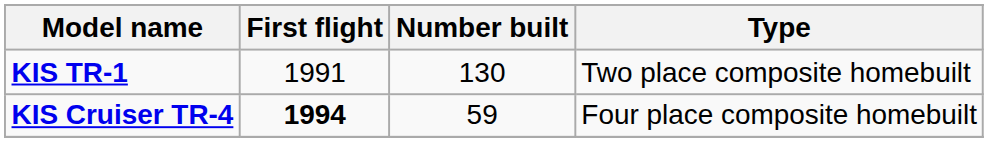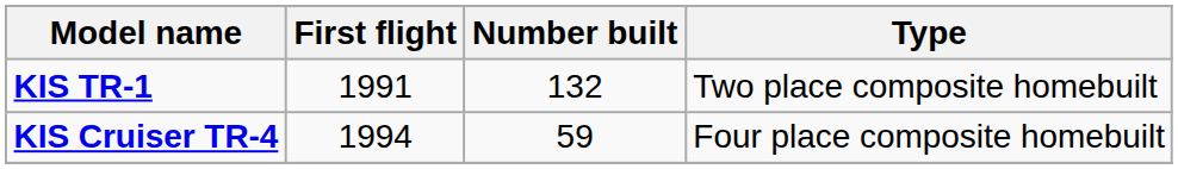KIS TR-1 | Number built: 130 -> 132
KIS Cruiser TR-4 | First flight: bold -> normal
